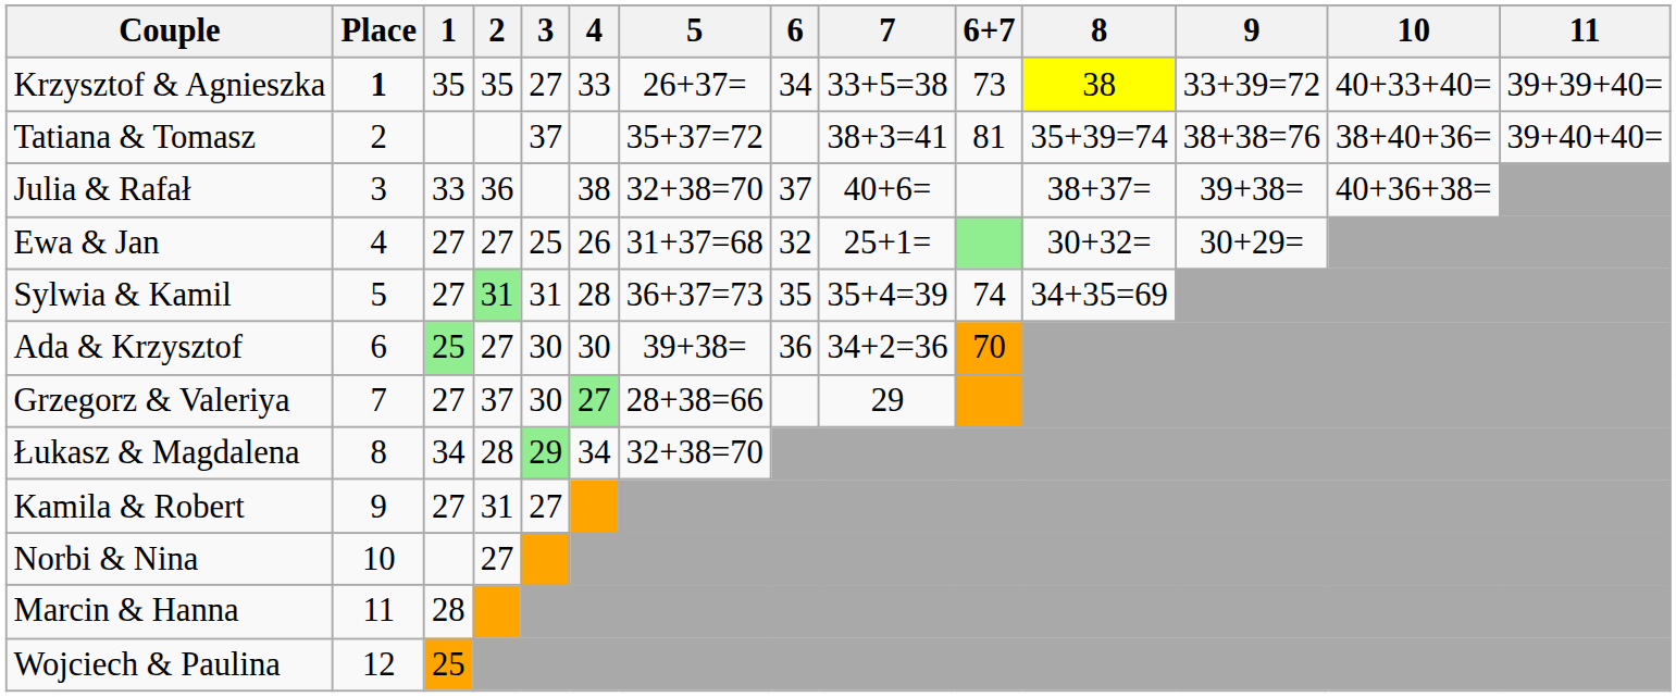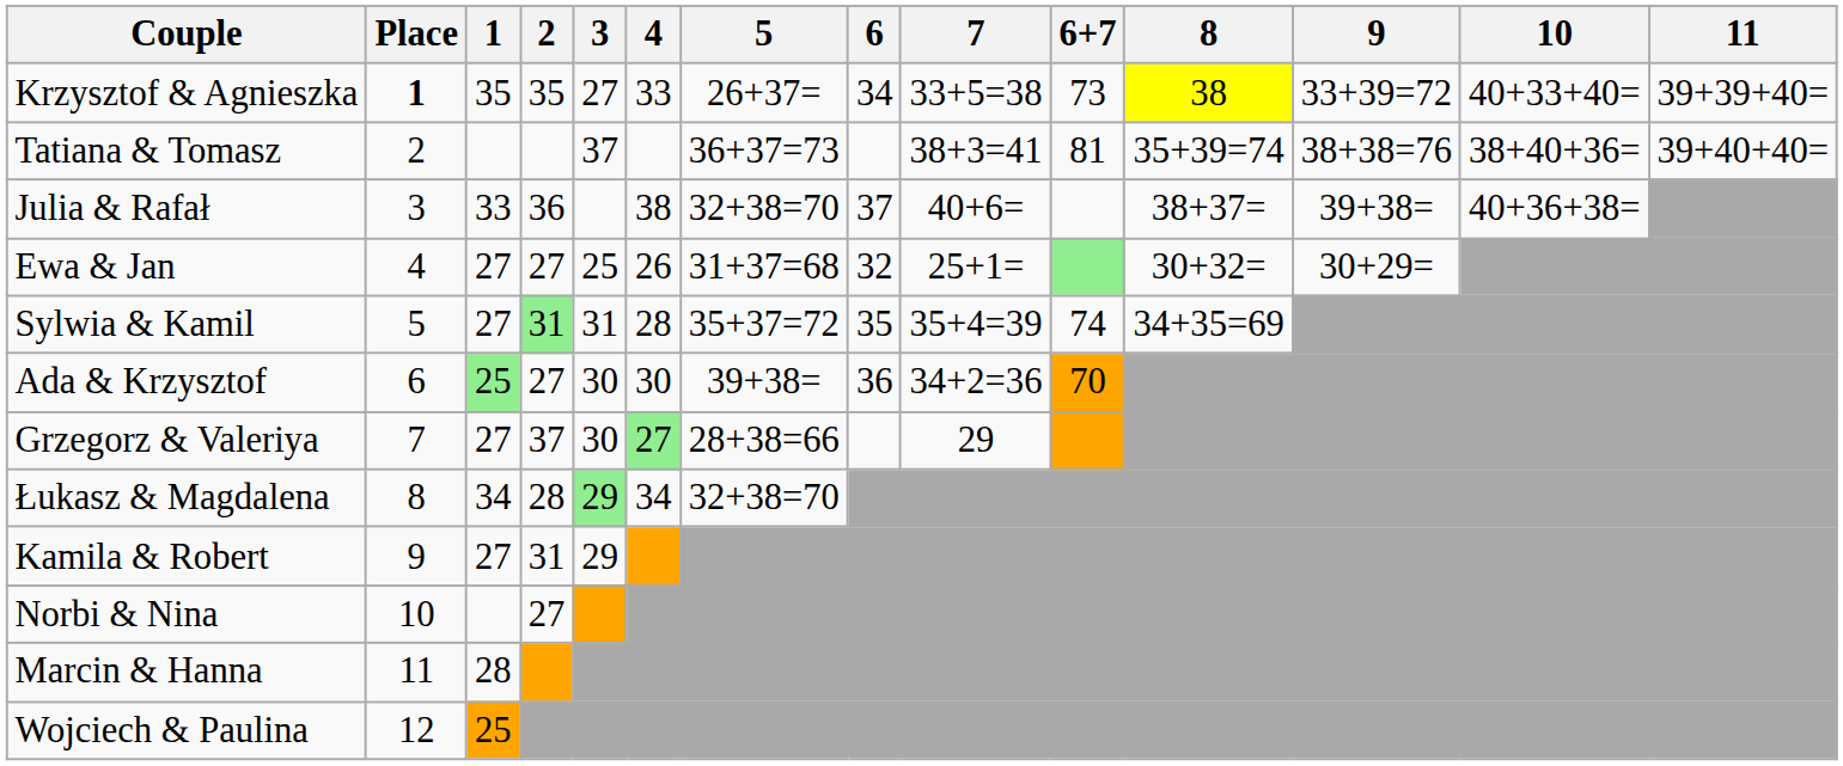Tatiana & Tomasz | 5: 35+37=72 -> 36+37=73
Sylwia & Kamil | 5: 36+37=73 -> 35+37=72
Kamila & Robert | 3: 27 -> 29
